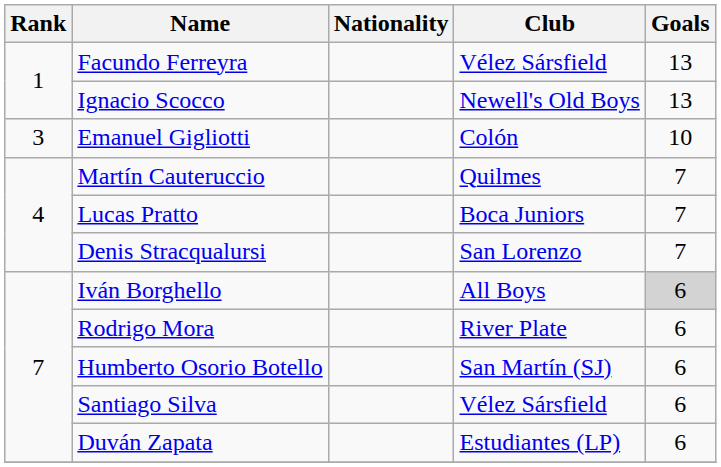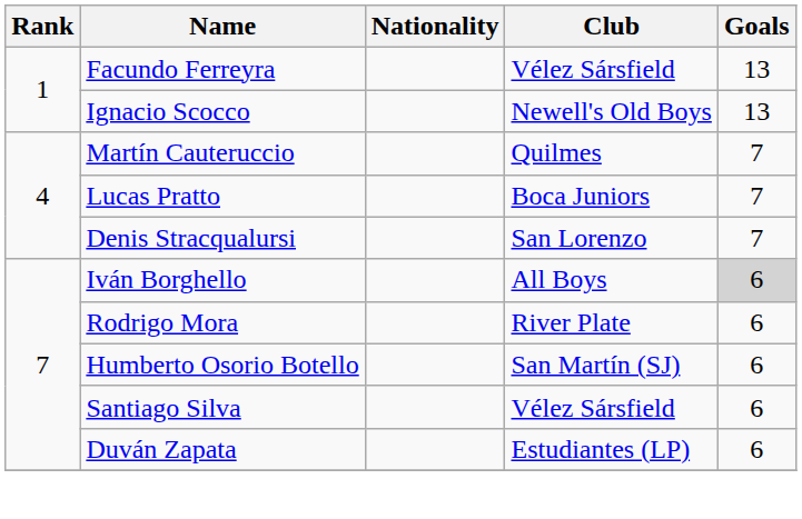- row: 3 | Emanuel Gigliotti | Colón | 10
